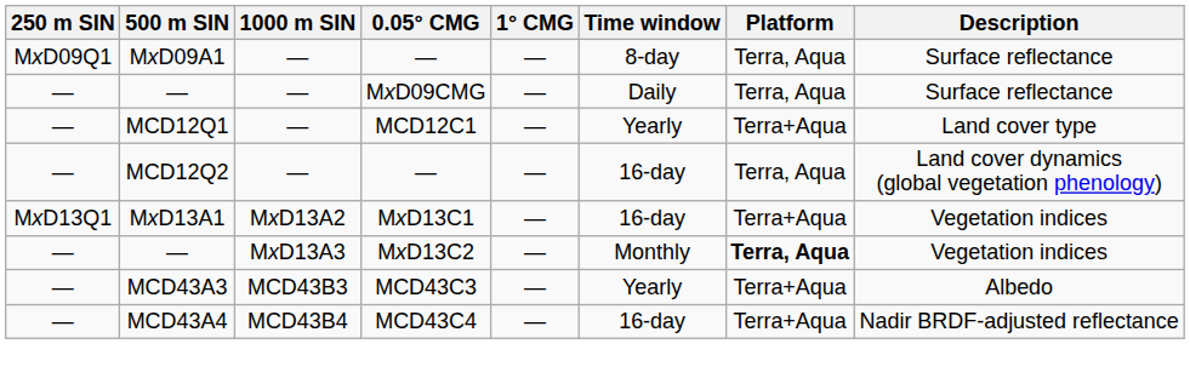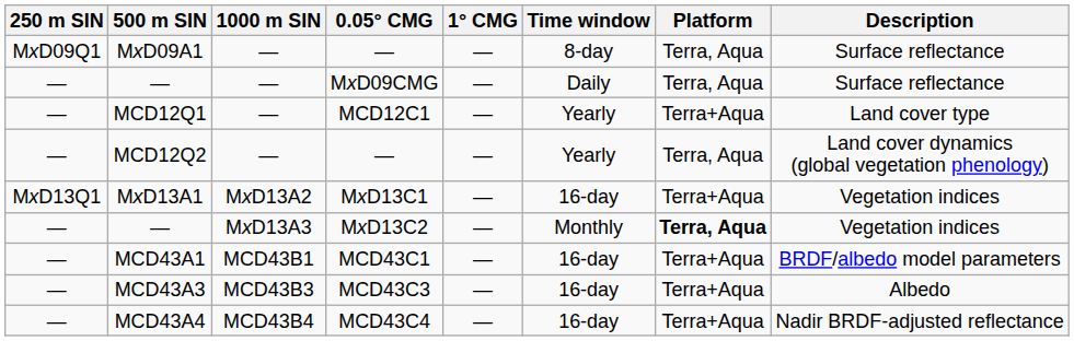MCD12Q2 | Time window: 16-day -> Yearly
+ row: — | MCD43A1 | MCD43B1 | MCD43C1 | — | 16-day | Terra+Aqua | BRDF/albedo model parameters
MCD43A3 | Time window: Yearly -> 16-day
